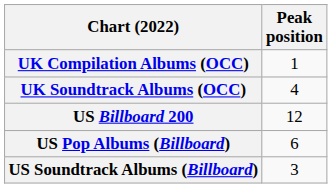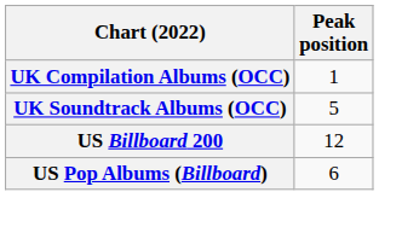UK Soundtrack Albums (OCC) | Peak position: 4 -> 5
- row: US Soundtrack Albums (Billboard) | 3
